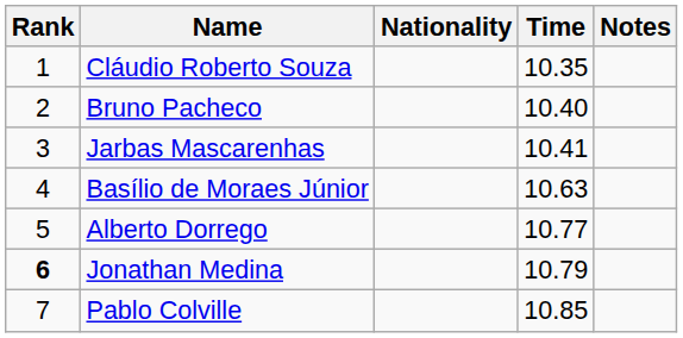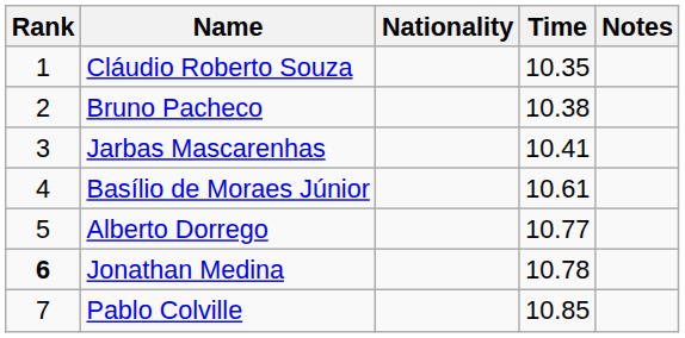Bruno Pacheco | Time: 10.40 -> 10.38
Basílio de Moraes Júnior | Time: 10.63 -> 10.61
Jonathan Medina | Time: 10.79 -> 10.78
